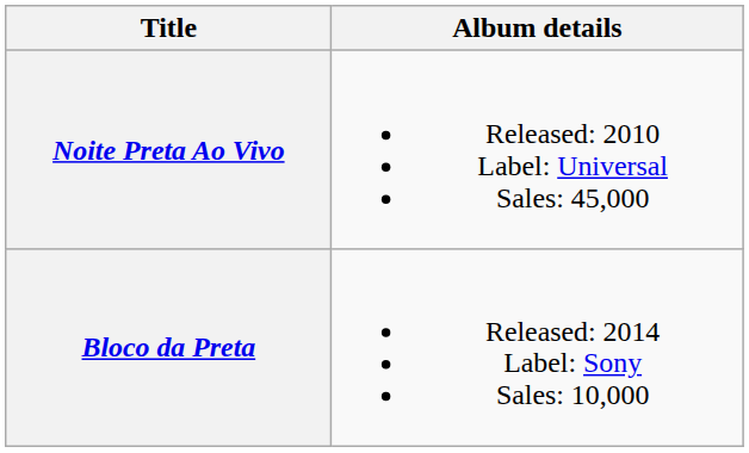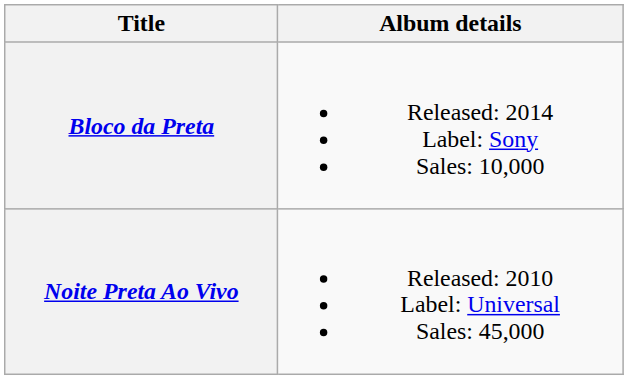rows swapped: Noite Preta Ao Vivo <-> Bloco da Preta
